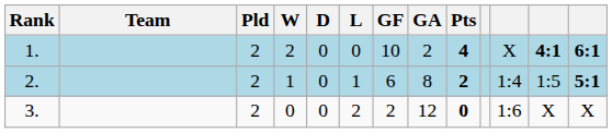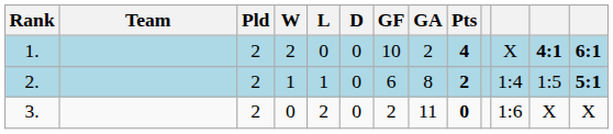columns swapped: D <-> L
3. | GA: 12 -> 11
